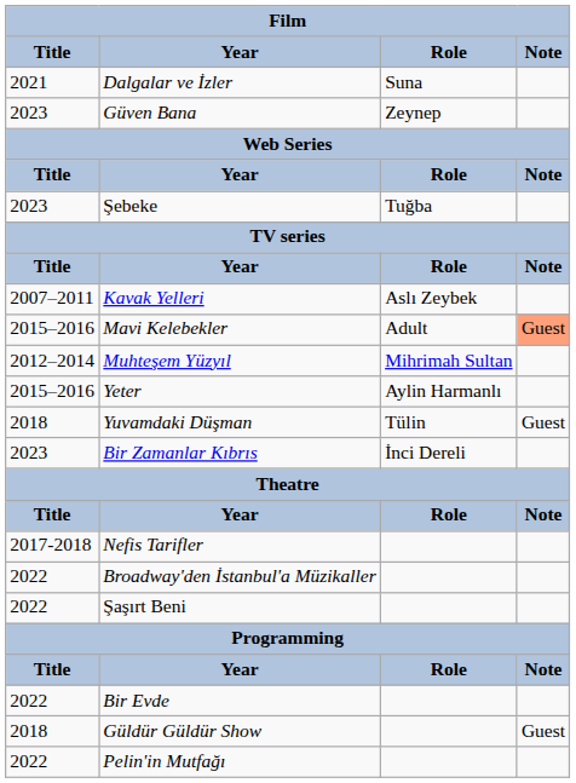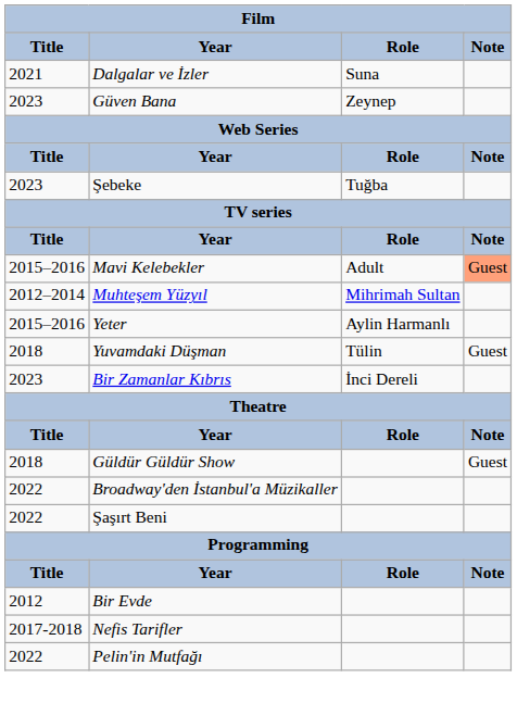- row: 2007–2011 | Kavak Yelleri | Aslı Zeybek
rows swapped: Güldür Güldür Show <-> Nefis Tarifler
Bir Evde | Title: 2022 -> 2012
